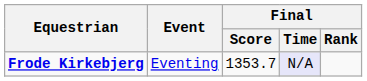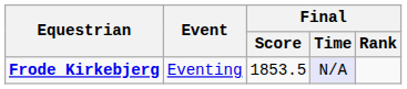Frode Kirkebjerg | Final / Score: 1353.7 -> 1853.5
